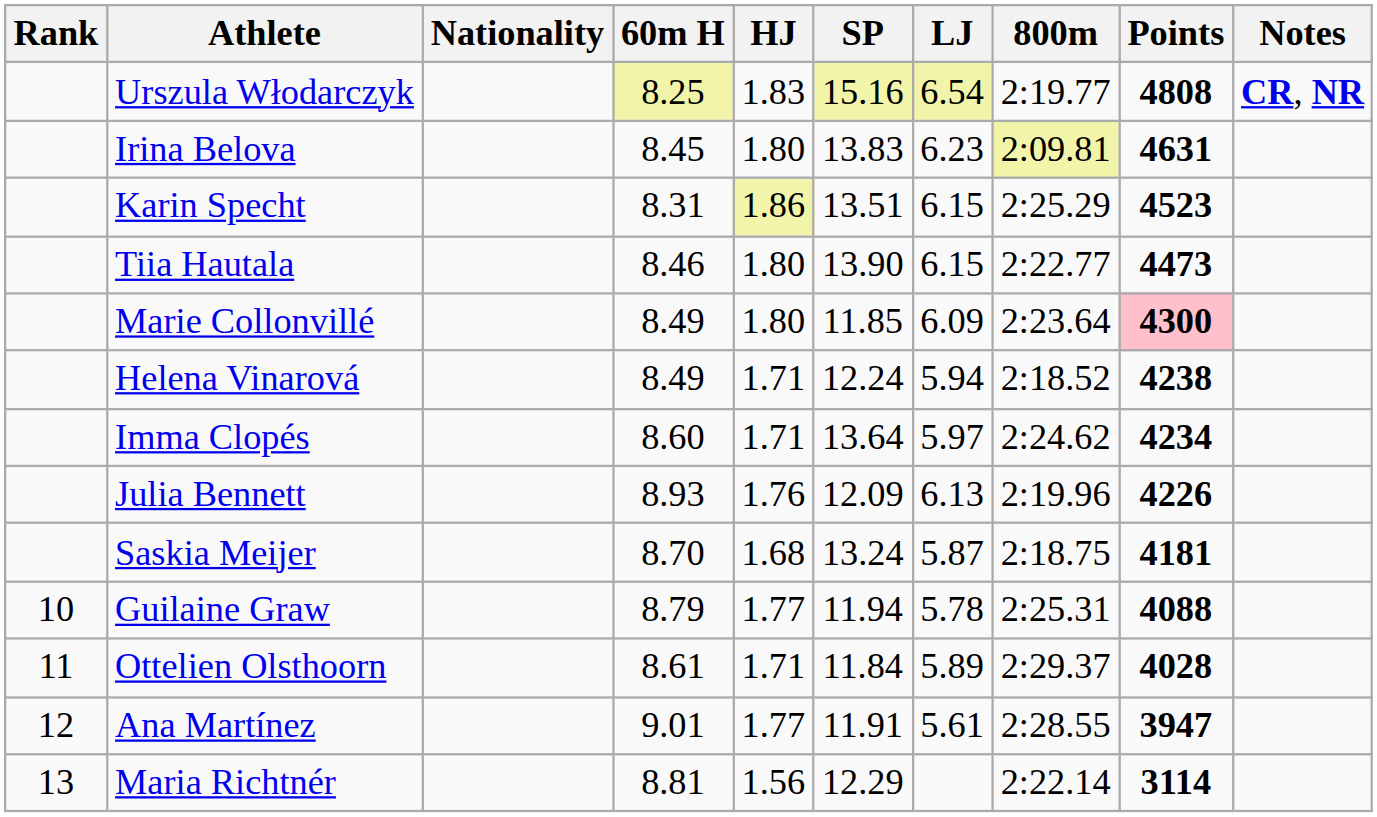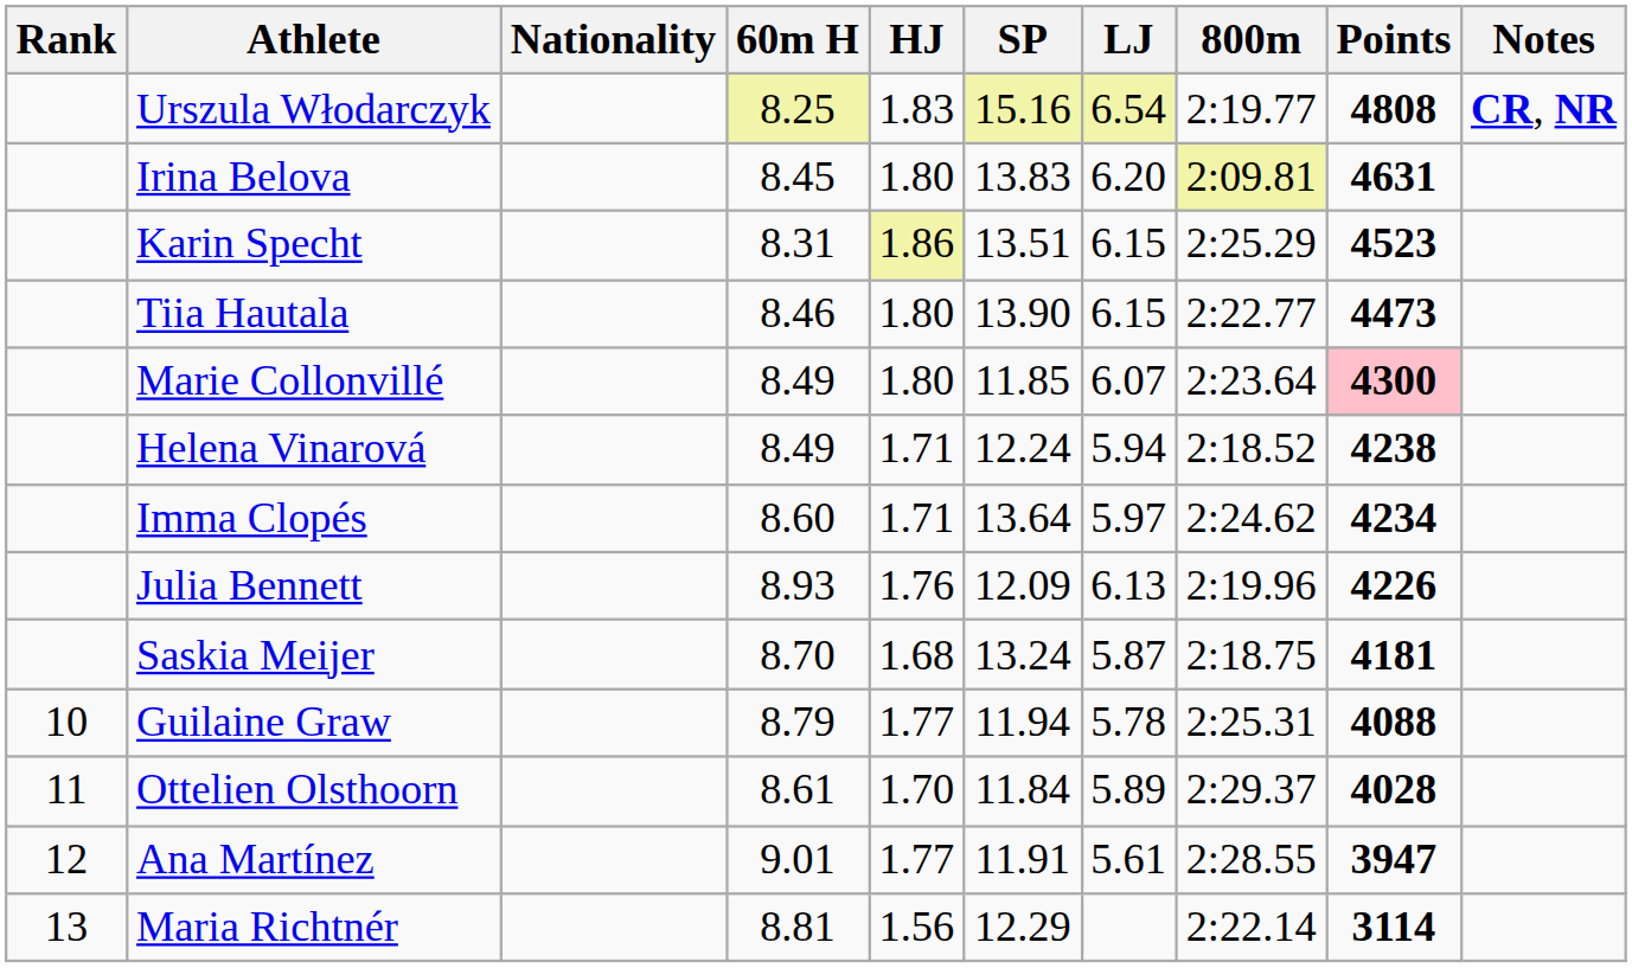Irina Belova | LJ: 6.23 -> 6.20
Marie Collonvillé | LJ: 6.09 -> 6.07
Ottelien Olsthoorn | HJ: 1.71 -> 1.70
